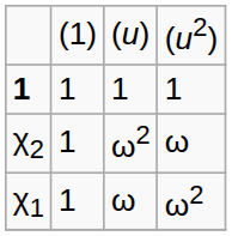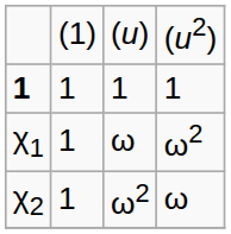rows swapped: χ1 <-> χ2
